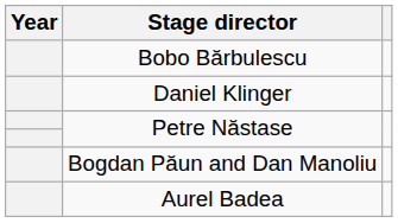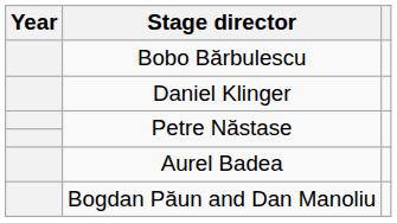rows swapped: Bogdan Păun and Dan Manoliu <-> Aurel Badea
